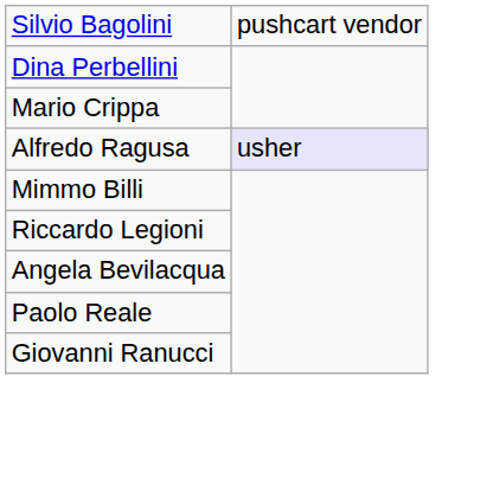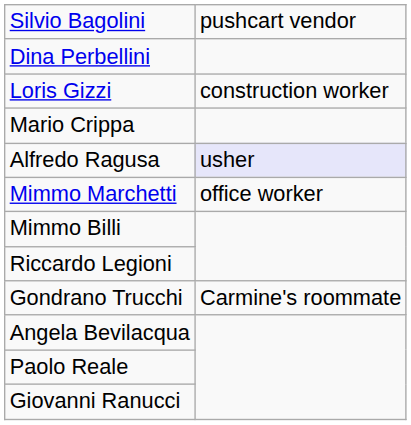+ row: Loris Gizzi | construction worker
+ row: Mimmo Marchetti | office worker
+ row: Gondrano Trucchi | Carmine's roommate
